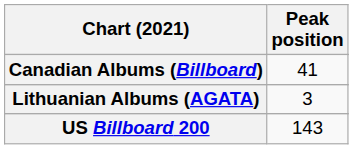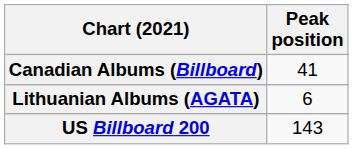Lithuanian Albums (AGATA) | Peak position: 3 -> 6
